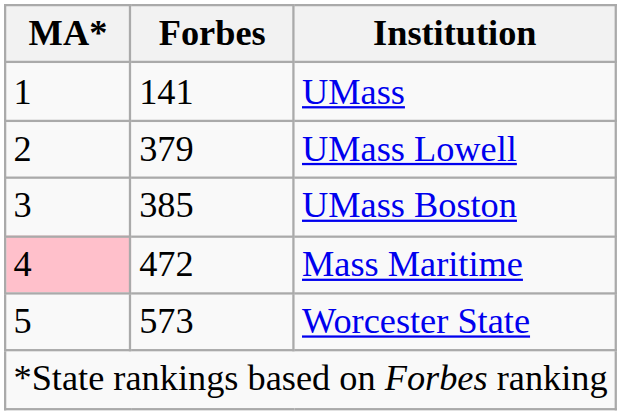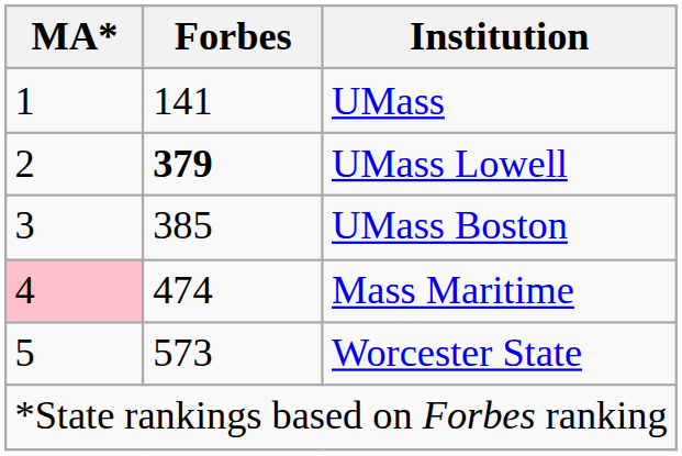UMass Lowell | Forbes: normal -> bold
Mass Maritime | Forbes: 472 -> 474
